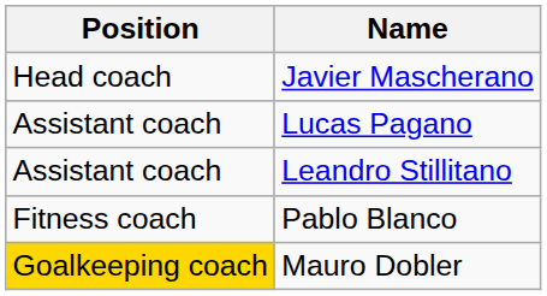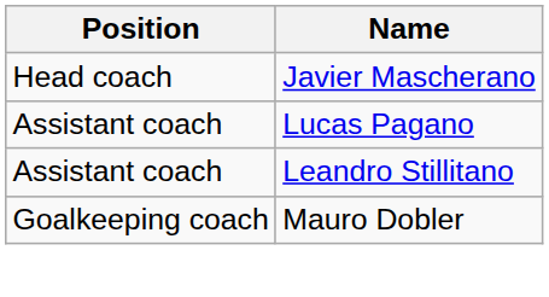- row: Fitness coach | Pablo Blanco
Mauro Dobler | Position: gold background -> no background
